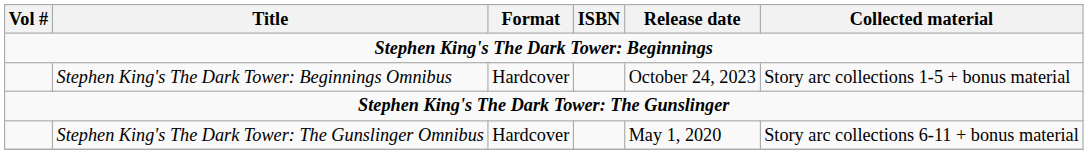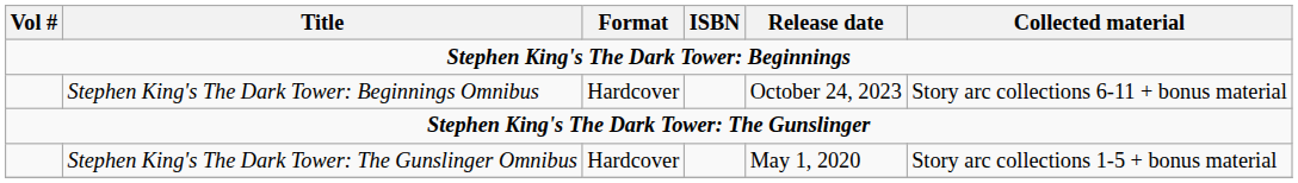Stephen King's The Dark Tower: Beginnings Omnibus | Collected material: Story arc collections 1-5 + bonus material -> Story arc collections 6-11 + bonus material
Stephen King's The Dark Tower: The Gunslinger Omnibus | Collected material: Story arc collections 6-11 + bonus material -> Story arc collections 1-5 + bonus material
